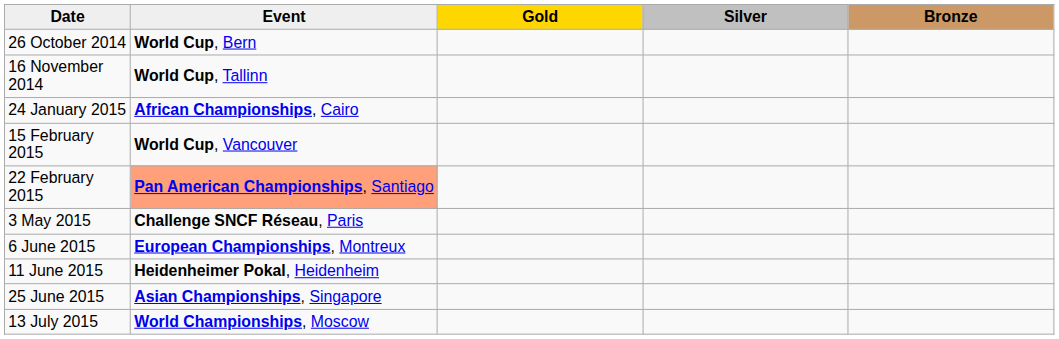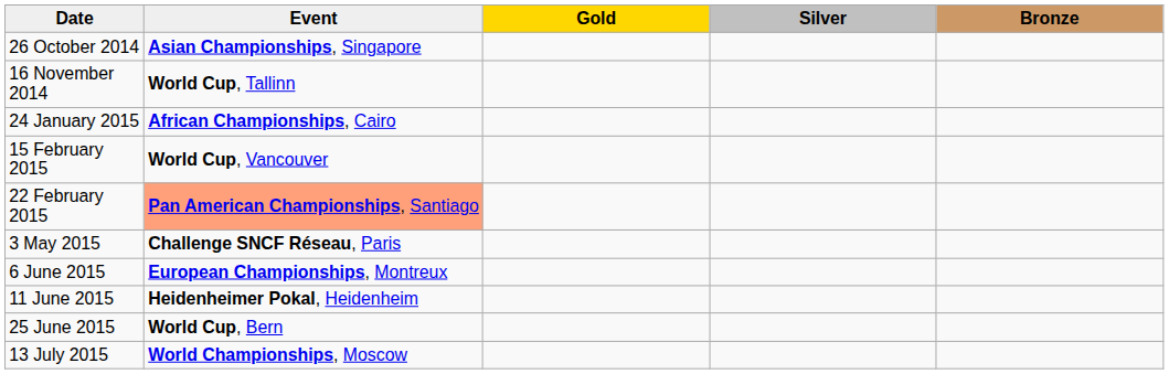26 October 2014 | Event: World Cup, Bern -> Asian Championships, Singapore
25 June 2015 | Event: Asian Championships, Singapore -> World Cup, Bern
